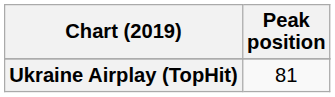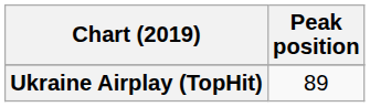Ukraine Airplay (TopHit) | Peak position: 81 -> 89
